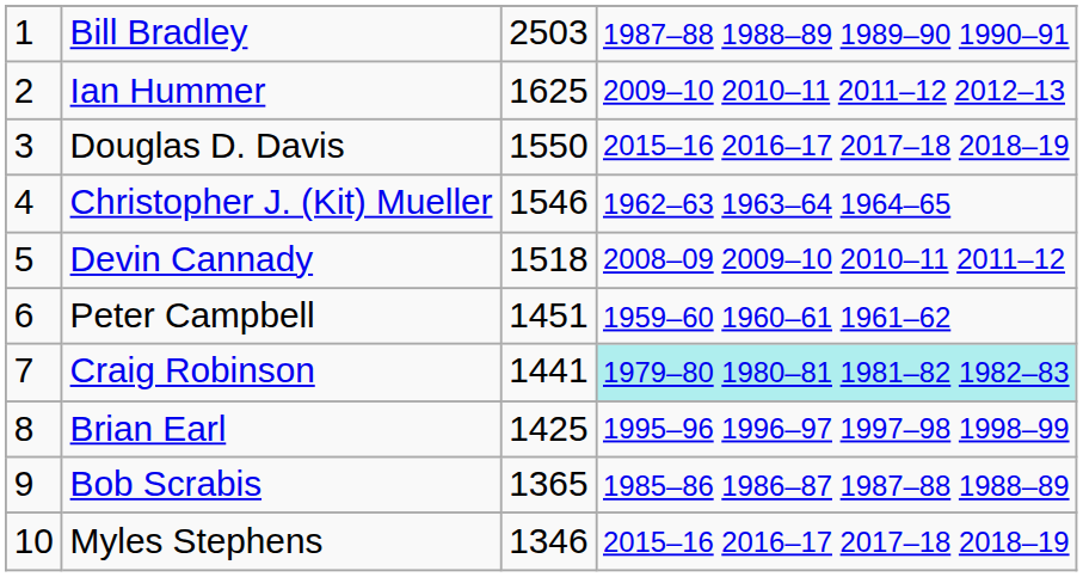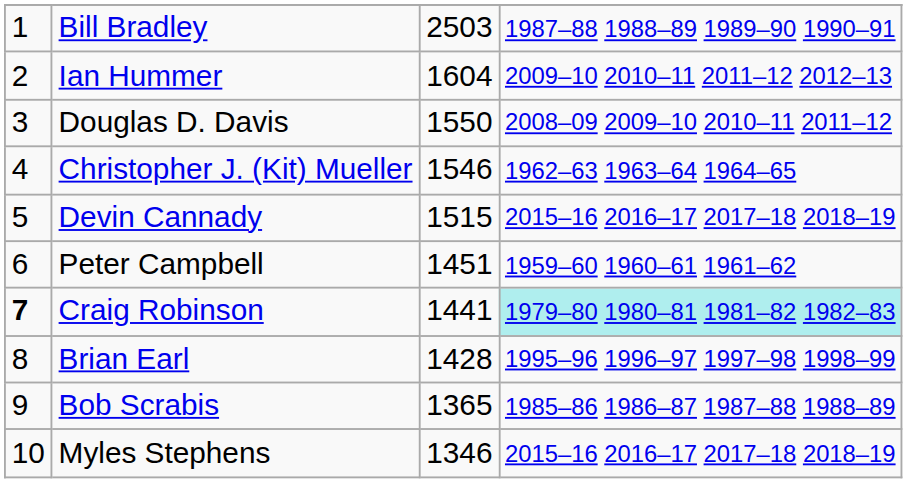Ian Hummer | column 3: 1625 -> 1604
Douglas D. Davis | column 4: 2015–16 2016–17 2017–18 2018–19 -> 2008–09 2009–10 2010–11 2011–12
Devin Cannady | column 3: 1518 -> 1515
Devin Cannady | column 4: 2008–09 2009–10 2010–11 2011–12 -> 2015–16 2016–17 2017–18 2018–19
Craig Robinson | column 1: normal -> bold
Brian Earl | column 3: 1425 -> 1428
